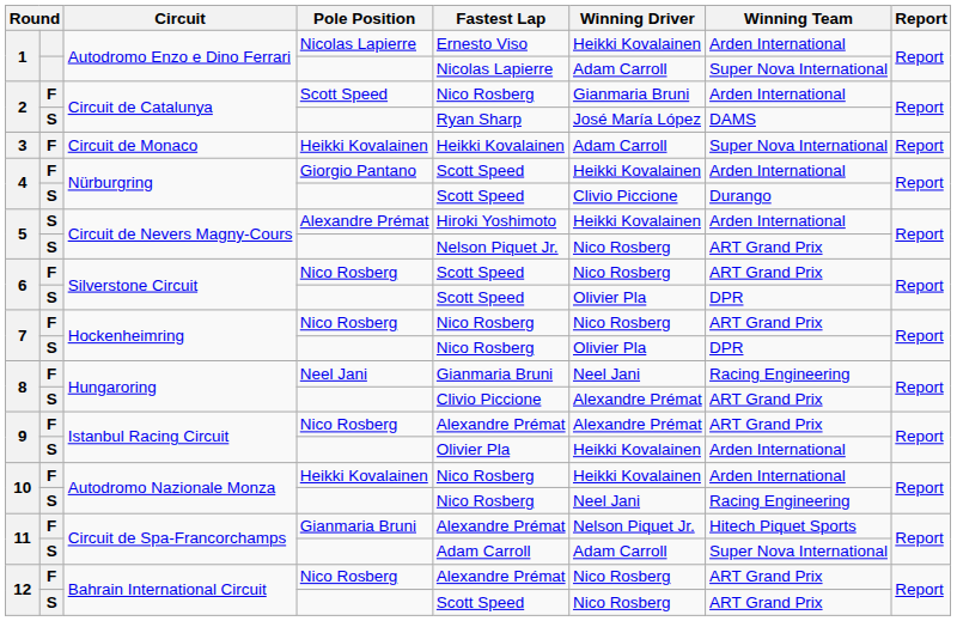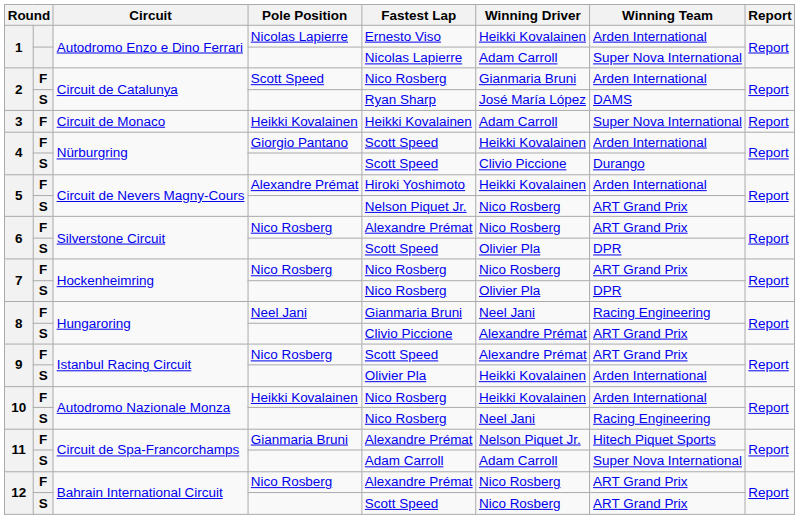5 / Alexandre Prémat | column 2: S -> F
6 / Nico Rosberg | Fastest Lap: Scott Speed -> Alexandre Prémat
9 / Nico Rosberg | Fastest Lap: Alexandre Prémat -> Scott Speed
